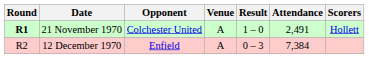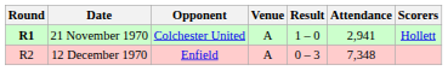21 November 1970 | Attendance: 2,491 -> 2,941
12 December 1970 | Attendance: 7,384 -> 7,348
